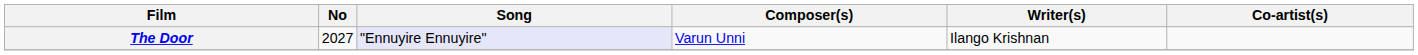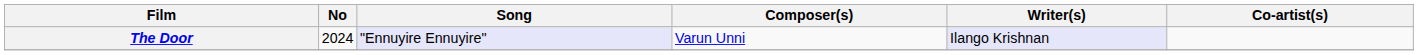The Door | No: 2027 -> 2024
The Door | Writer(s): no background -> lavender background
